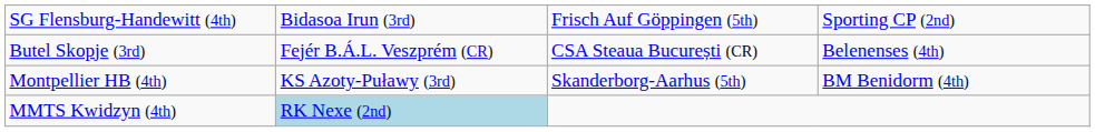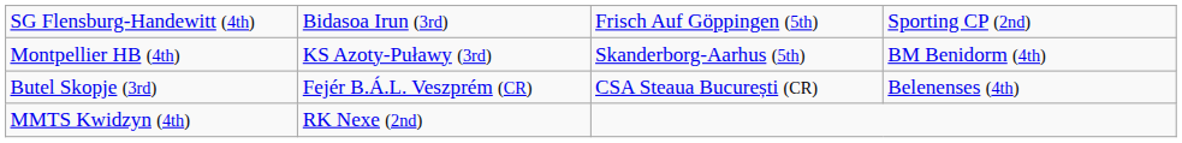rows swapped: Montpellier HB (4th) <-> Butel Skopje (3rd)
MMTS Kwidzyn (4th) | column 2: lightblue background -> no background
